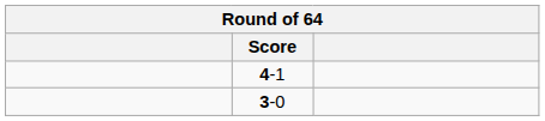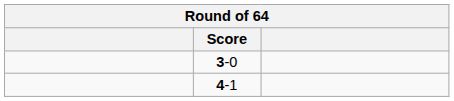rows swapped: 3-0 <-> 4-1
